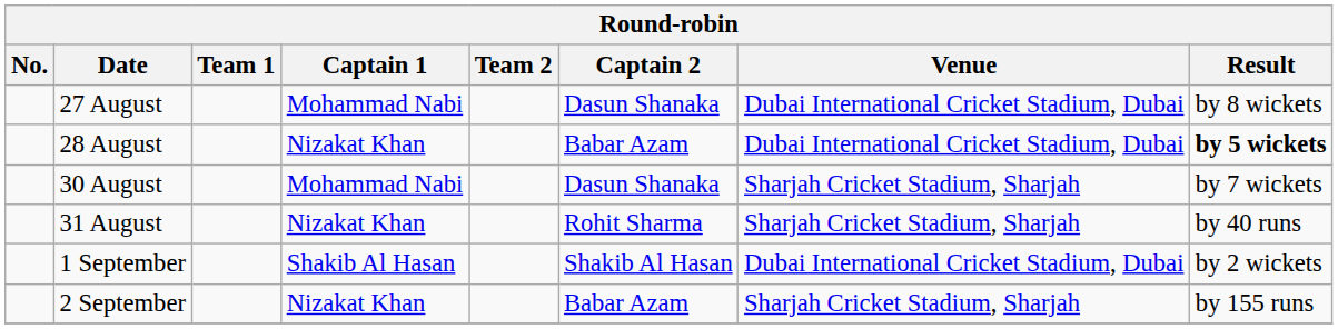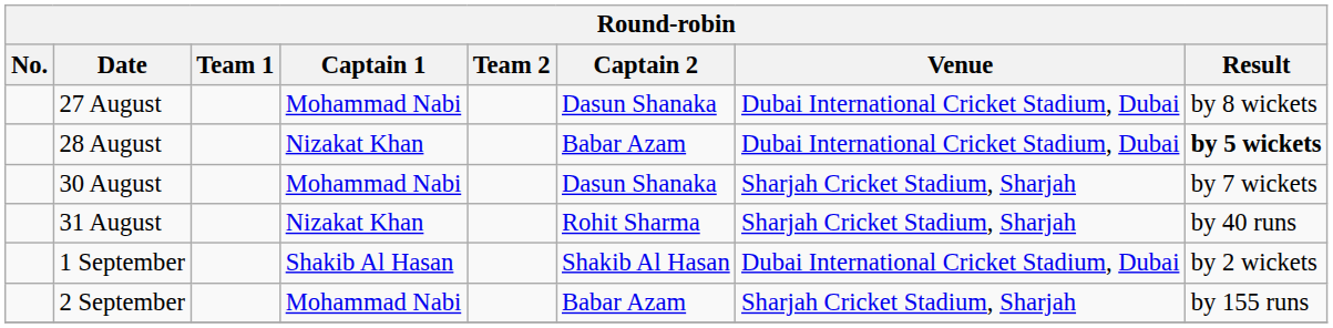2 September | Captain 1: Nizakat Khan -> Mohammad Nabi
